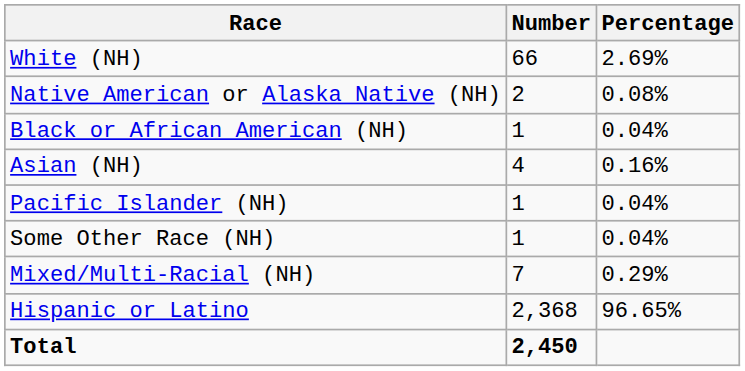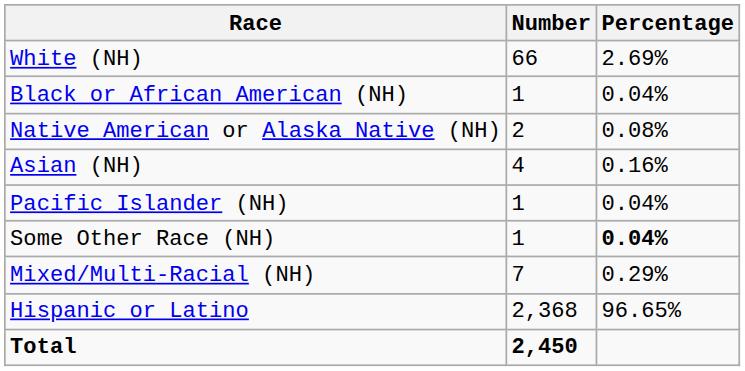rows swapped: Black or African American (NH) <-> Native American or Alaska Native (NH)
Some Other Race (NH) | Percentage: normal -> bold
